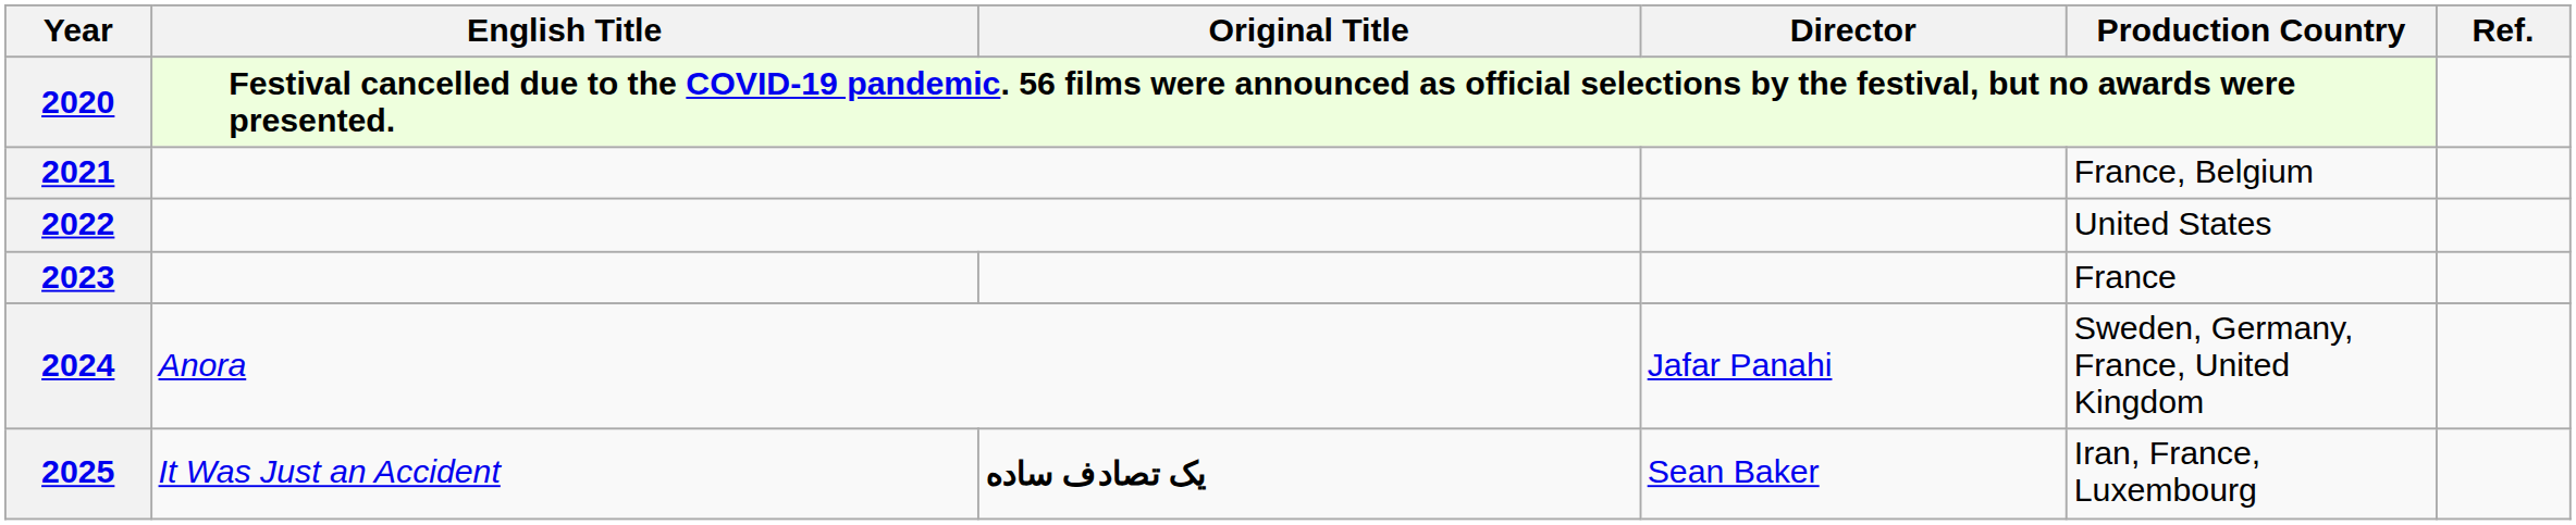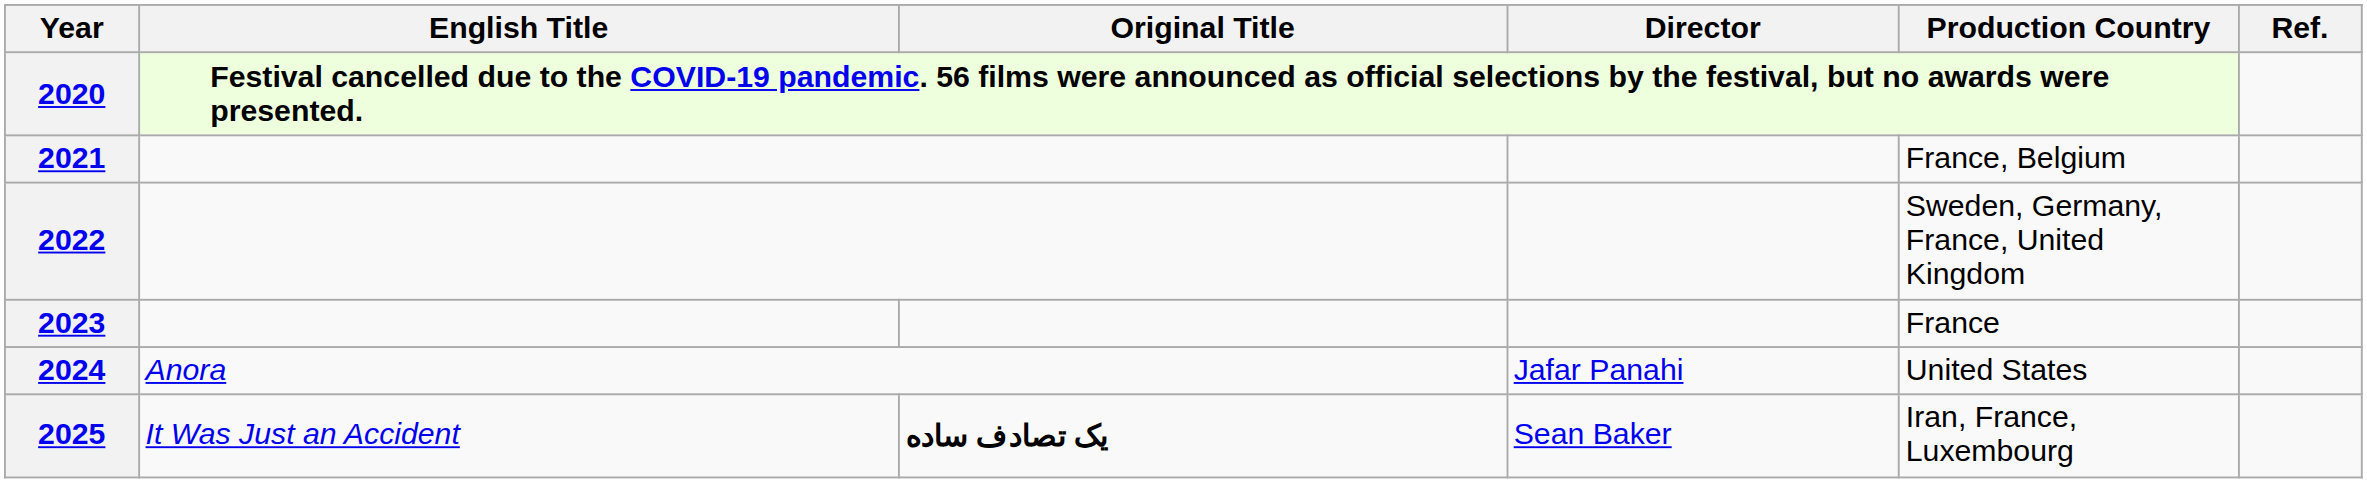2022 | Production Country: United States -> Sweden, Germany, France, United Kingdom
2024 | Production Country: Sweden, Germany, France, United Kingdom -> United States
